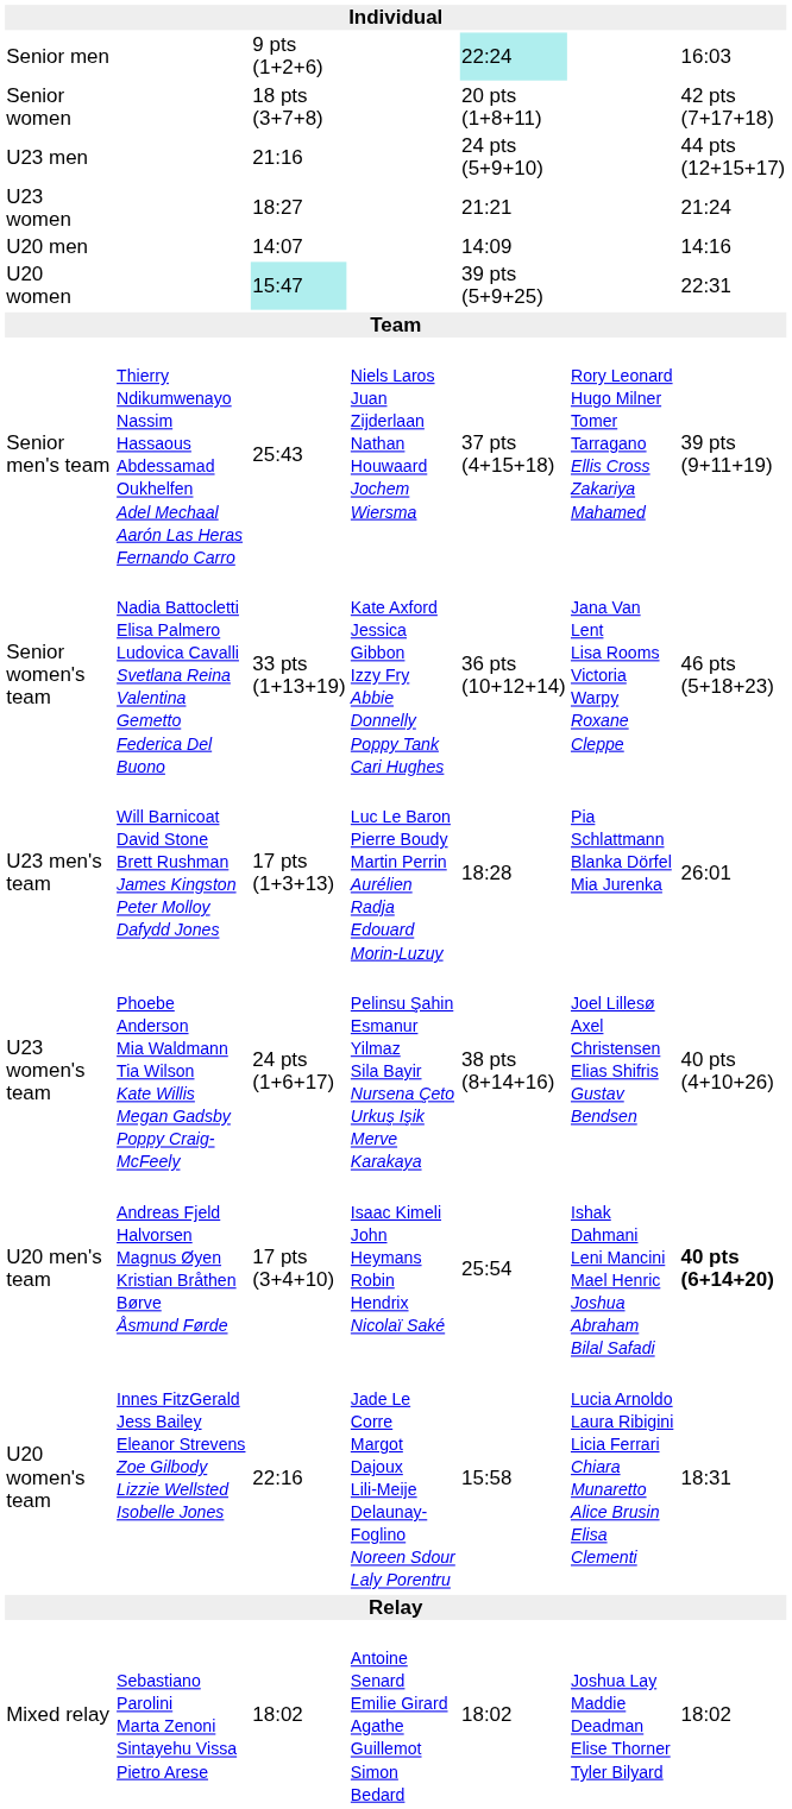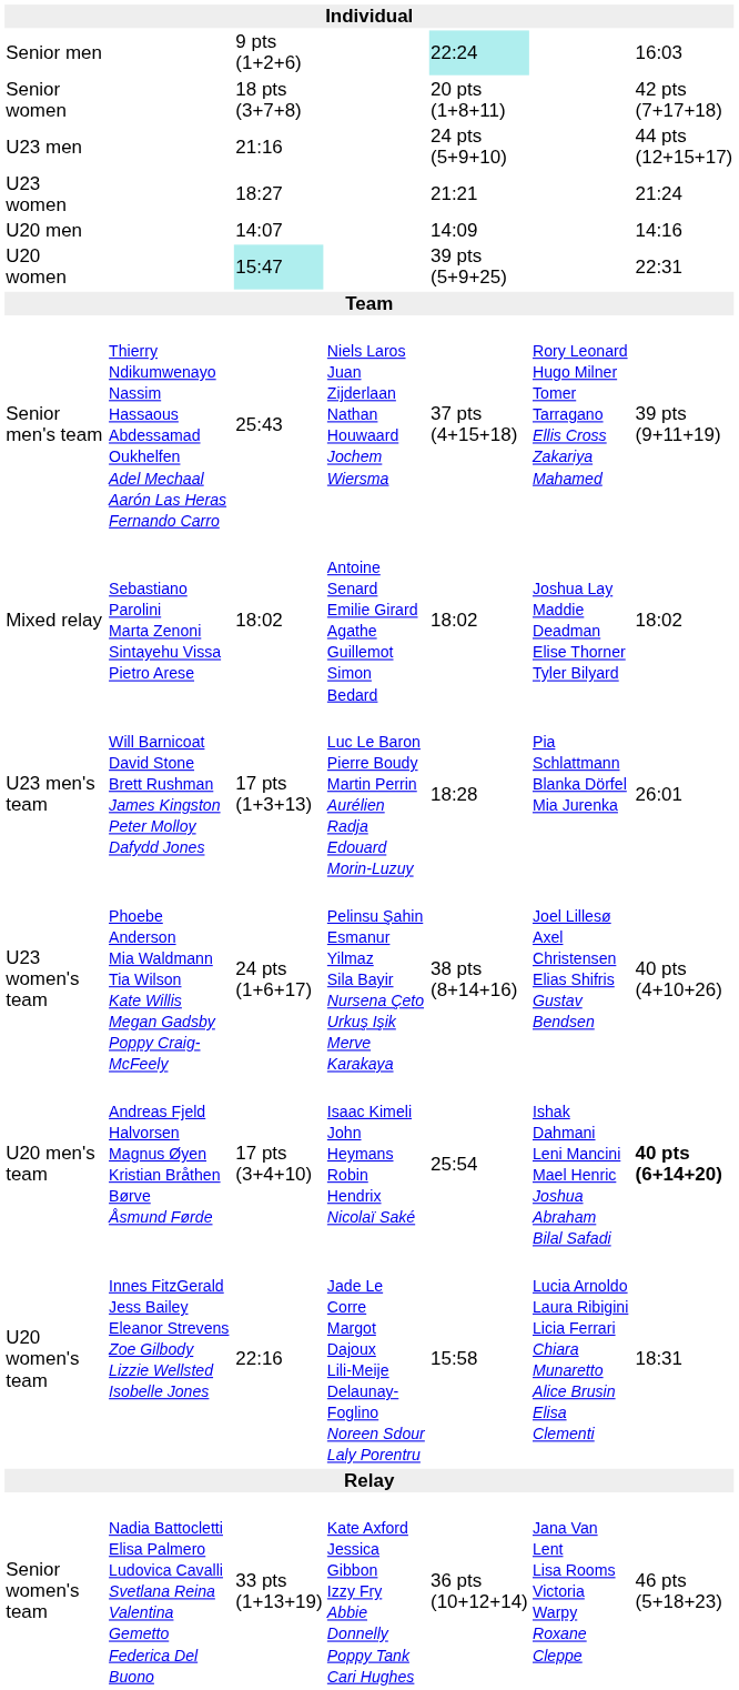rows swapped: Senior women's team <-> Mixed relay
